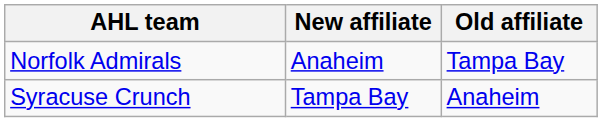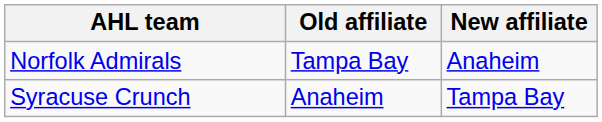columns swapped: New affiliate <-> Old affiliate
